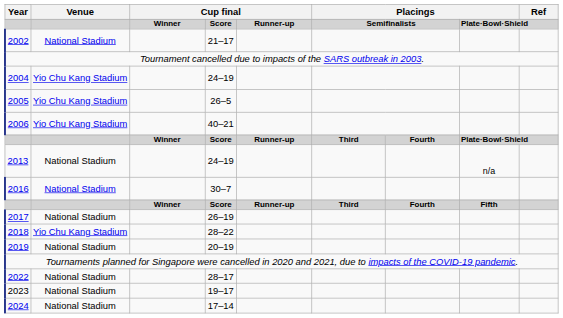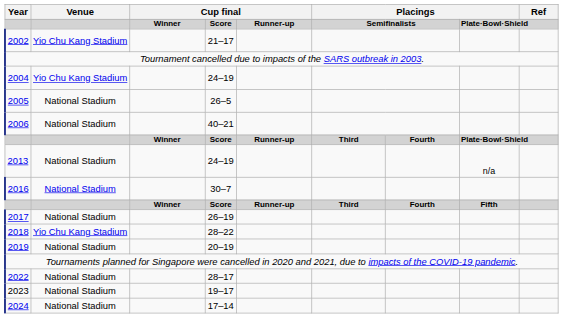2002 | Venue: National Stadium -> Yio Chu Kang Stadium
2005 | Venue: Yio Chu Kang Stadium -> National Stadium
2006 | Venue: Yio Chu Kang Stadium -> National Stadium
